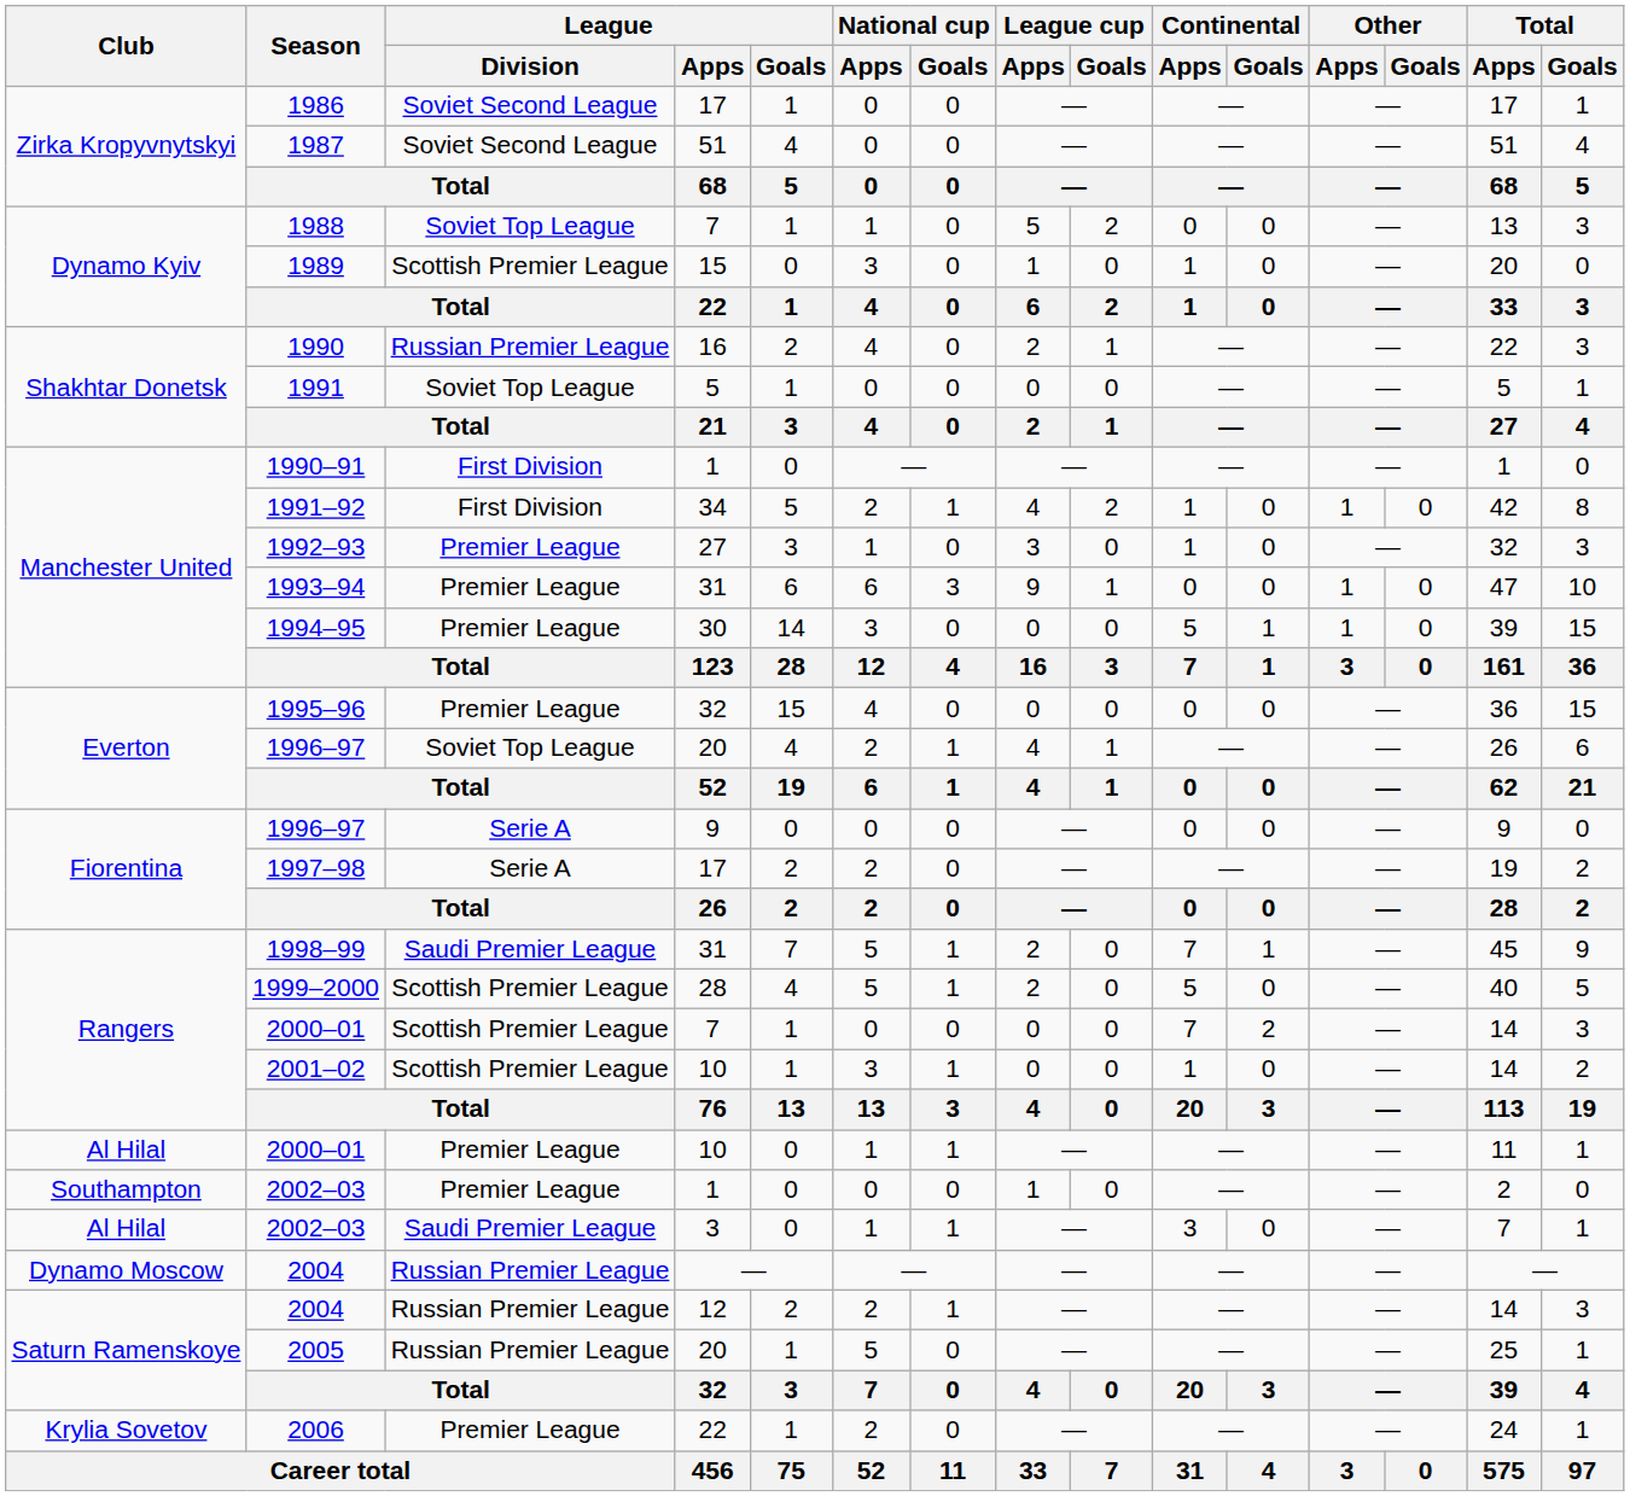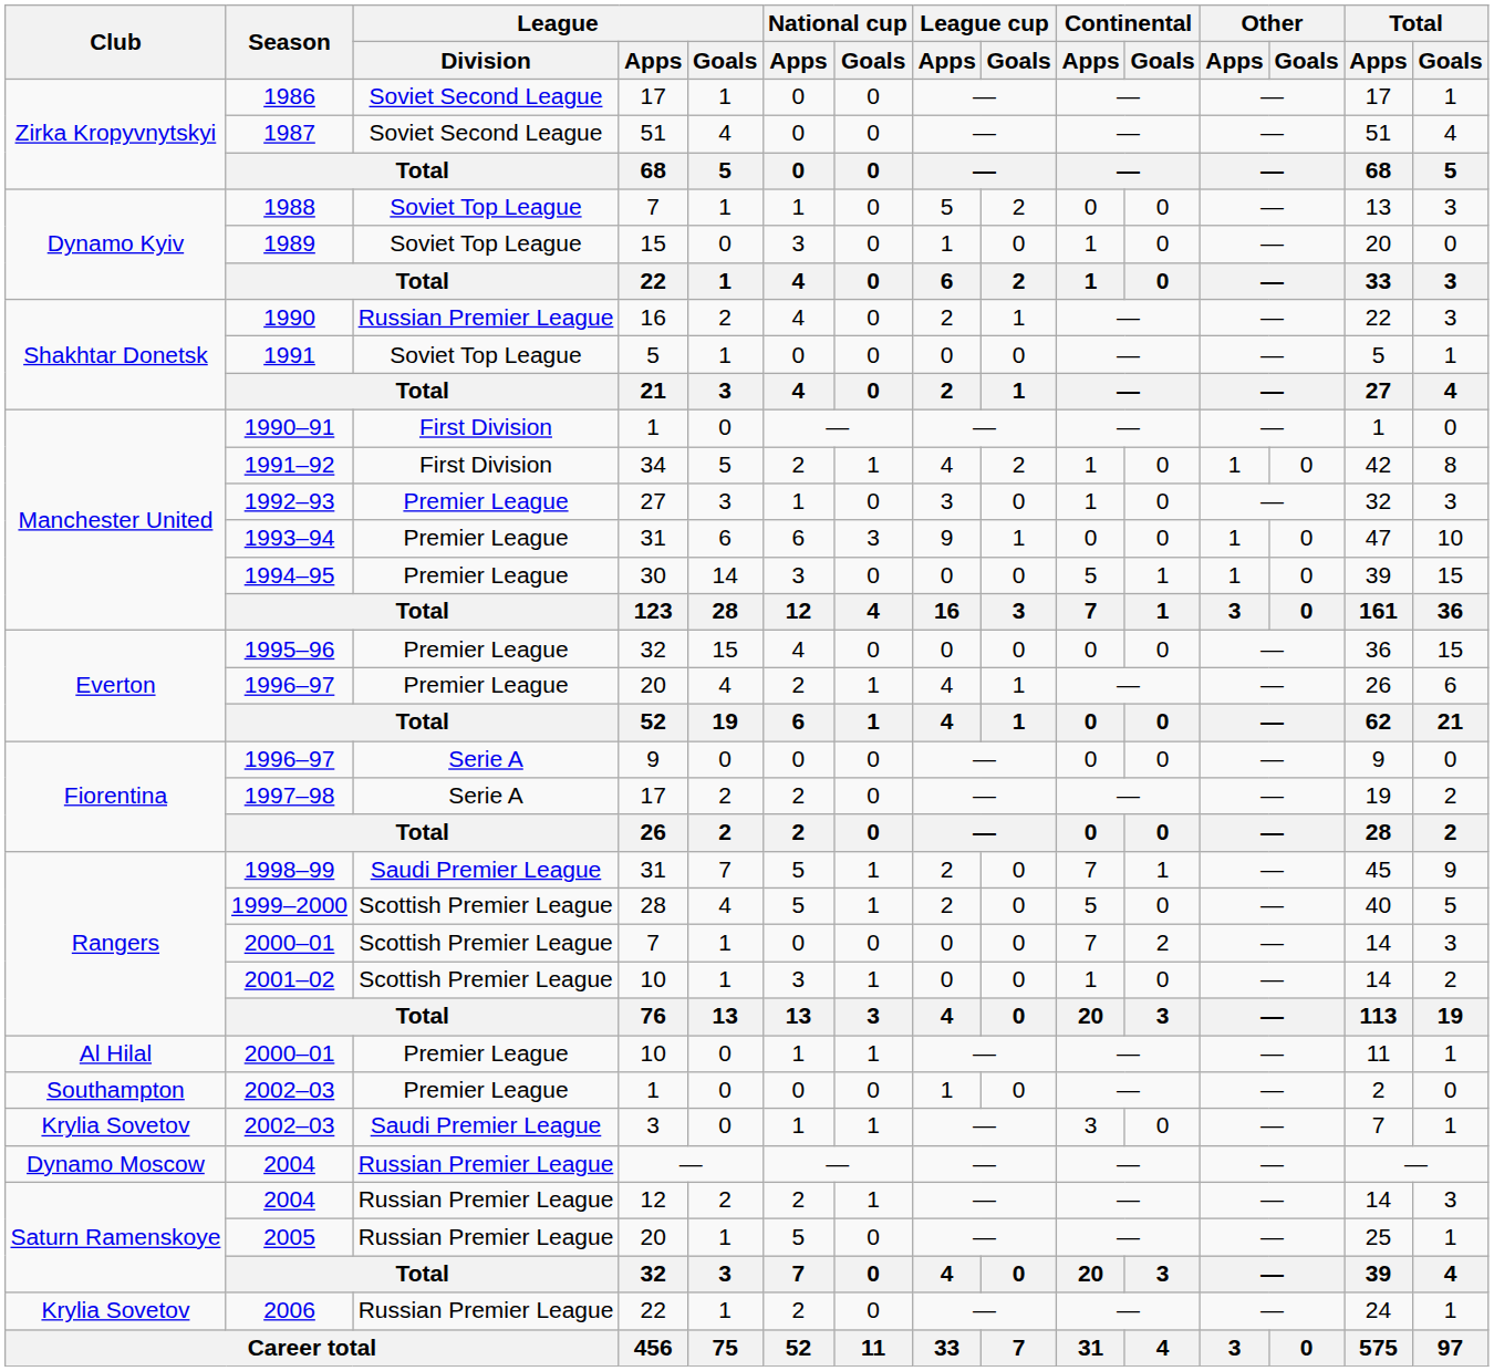1989 | League / Division: Scottish Premier League -> Soviet Top League
1996–97 / 20 | League / Division: Soviet Top League -> Premier League
2002–03 / 3 | Club: Al Hilal -> Krylia Sovetov
2006 | League / Division: Premier League -> Russian Premier League
